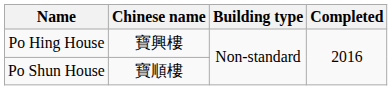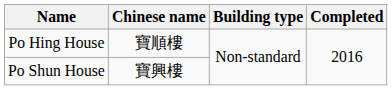Po Hing House | Chinese name: 寶興樓 -> 寶順樓
Po Shun House | Chinese name: 寶順樓 -> 寶興樓
